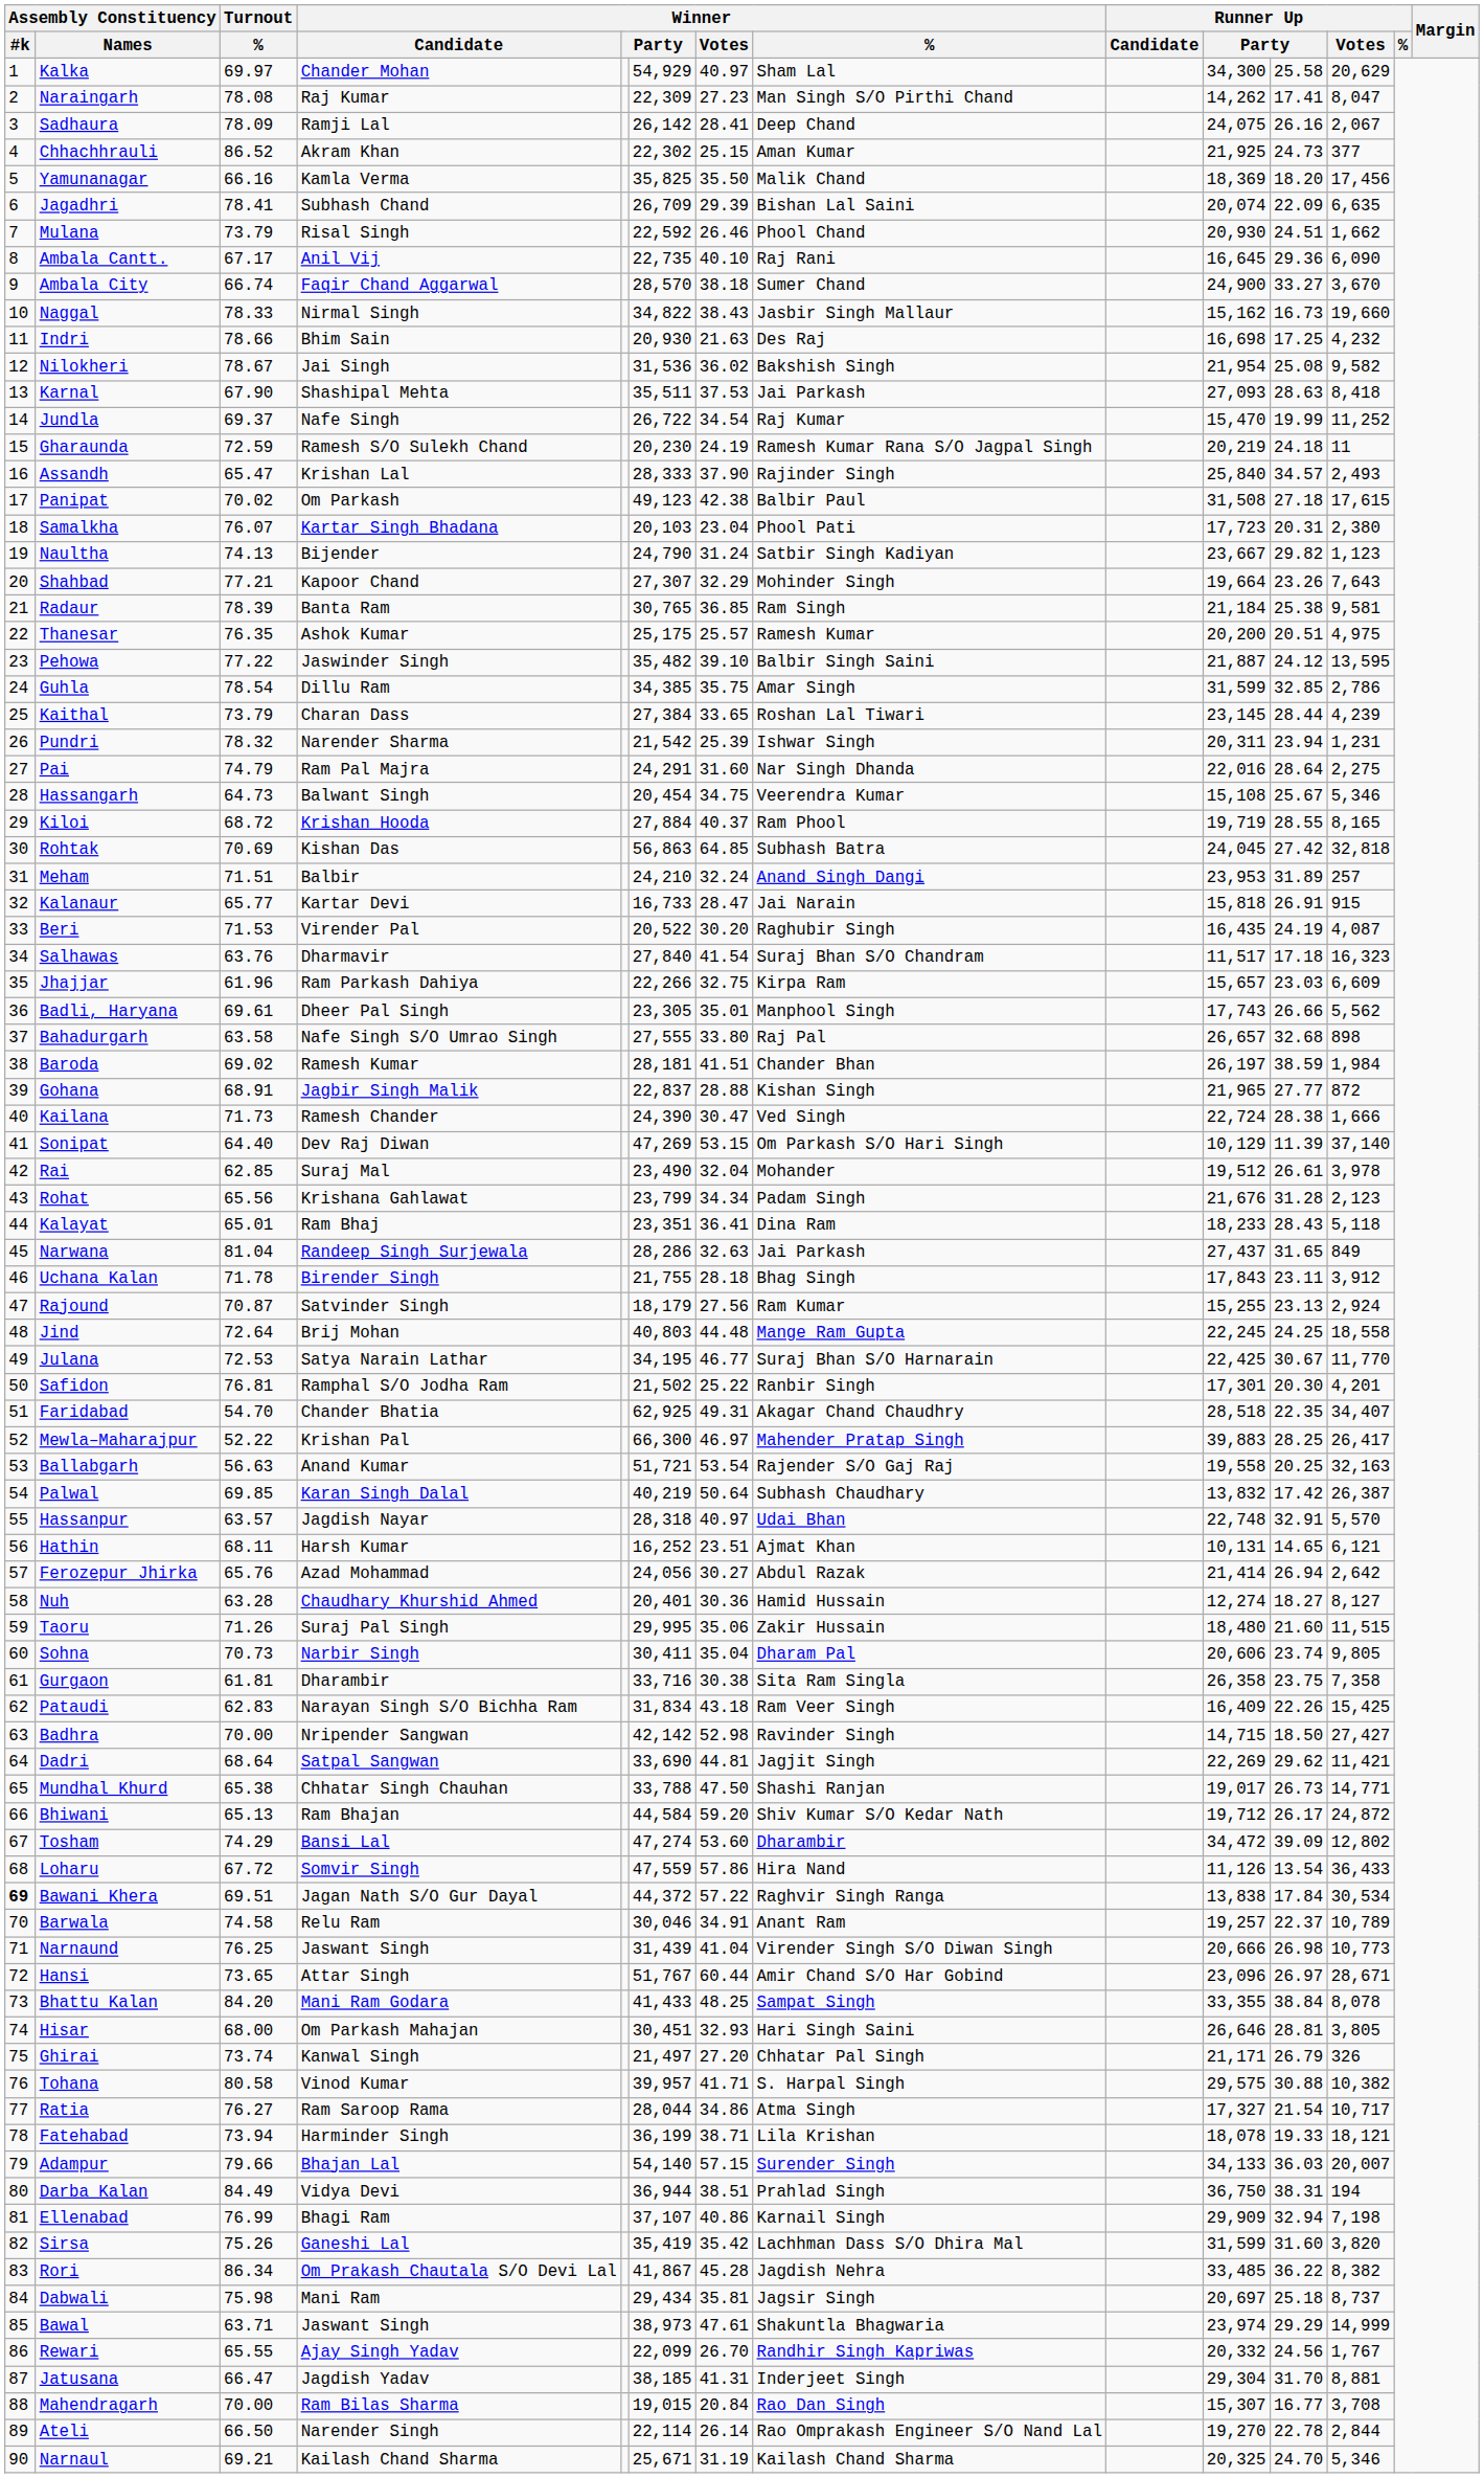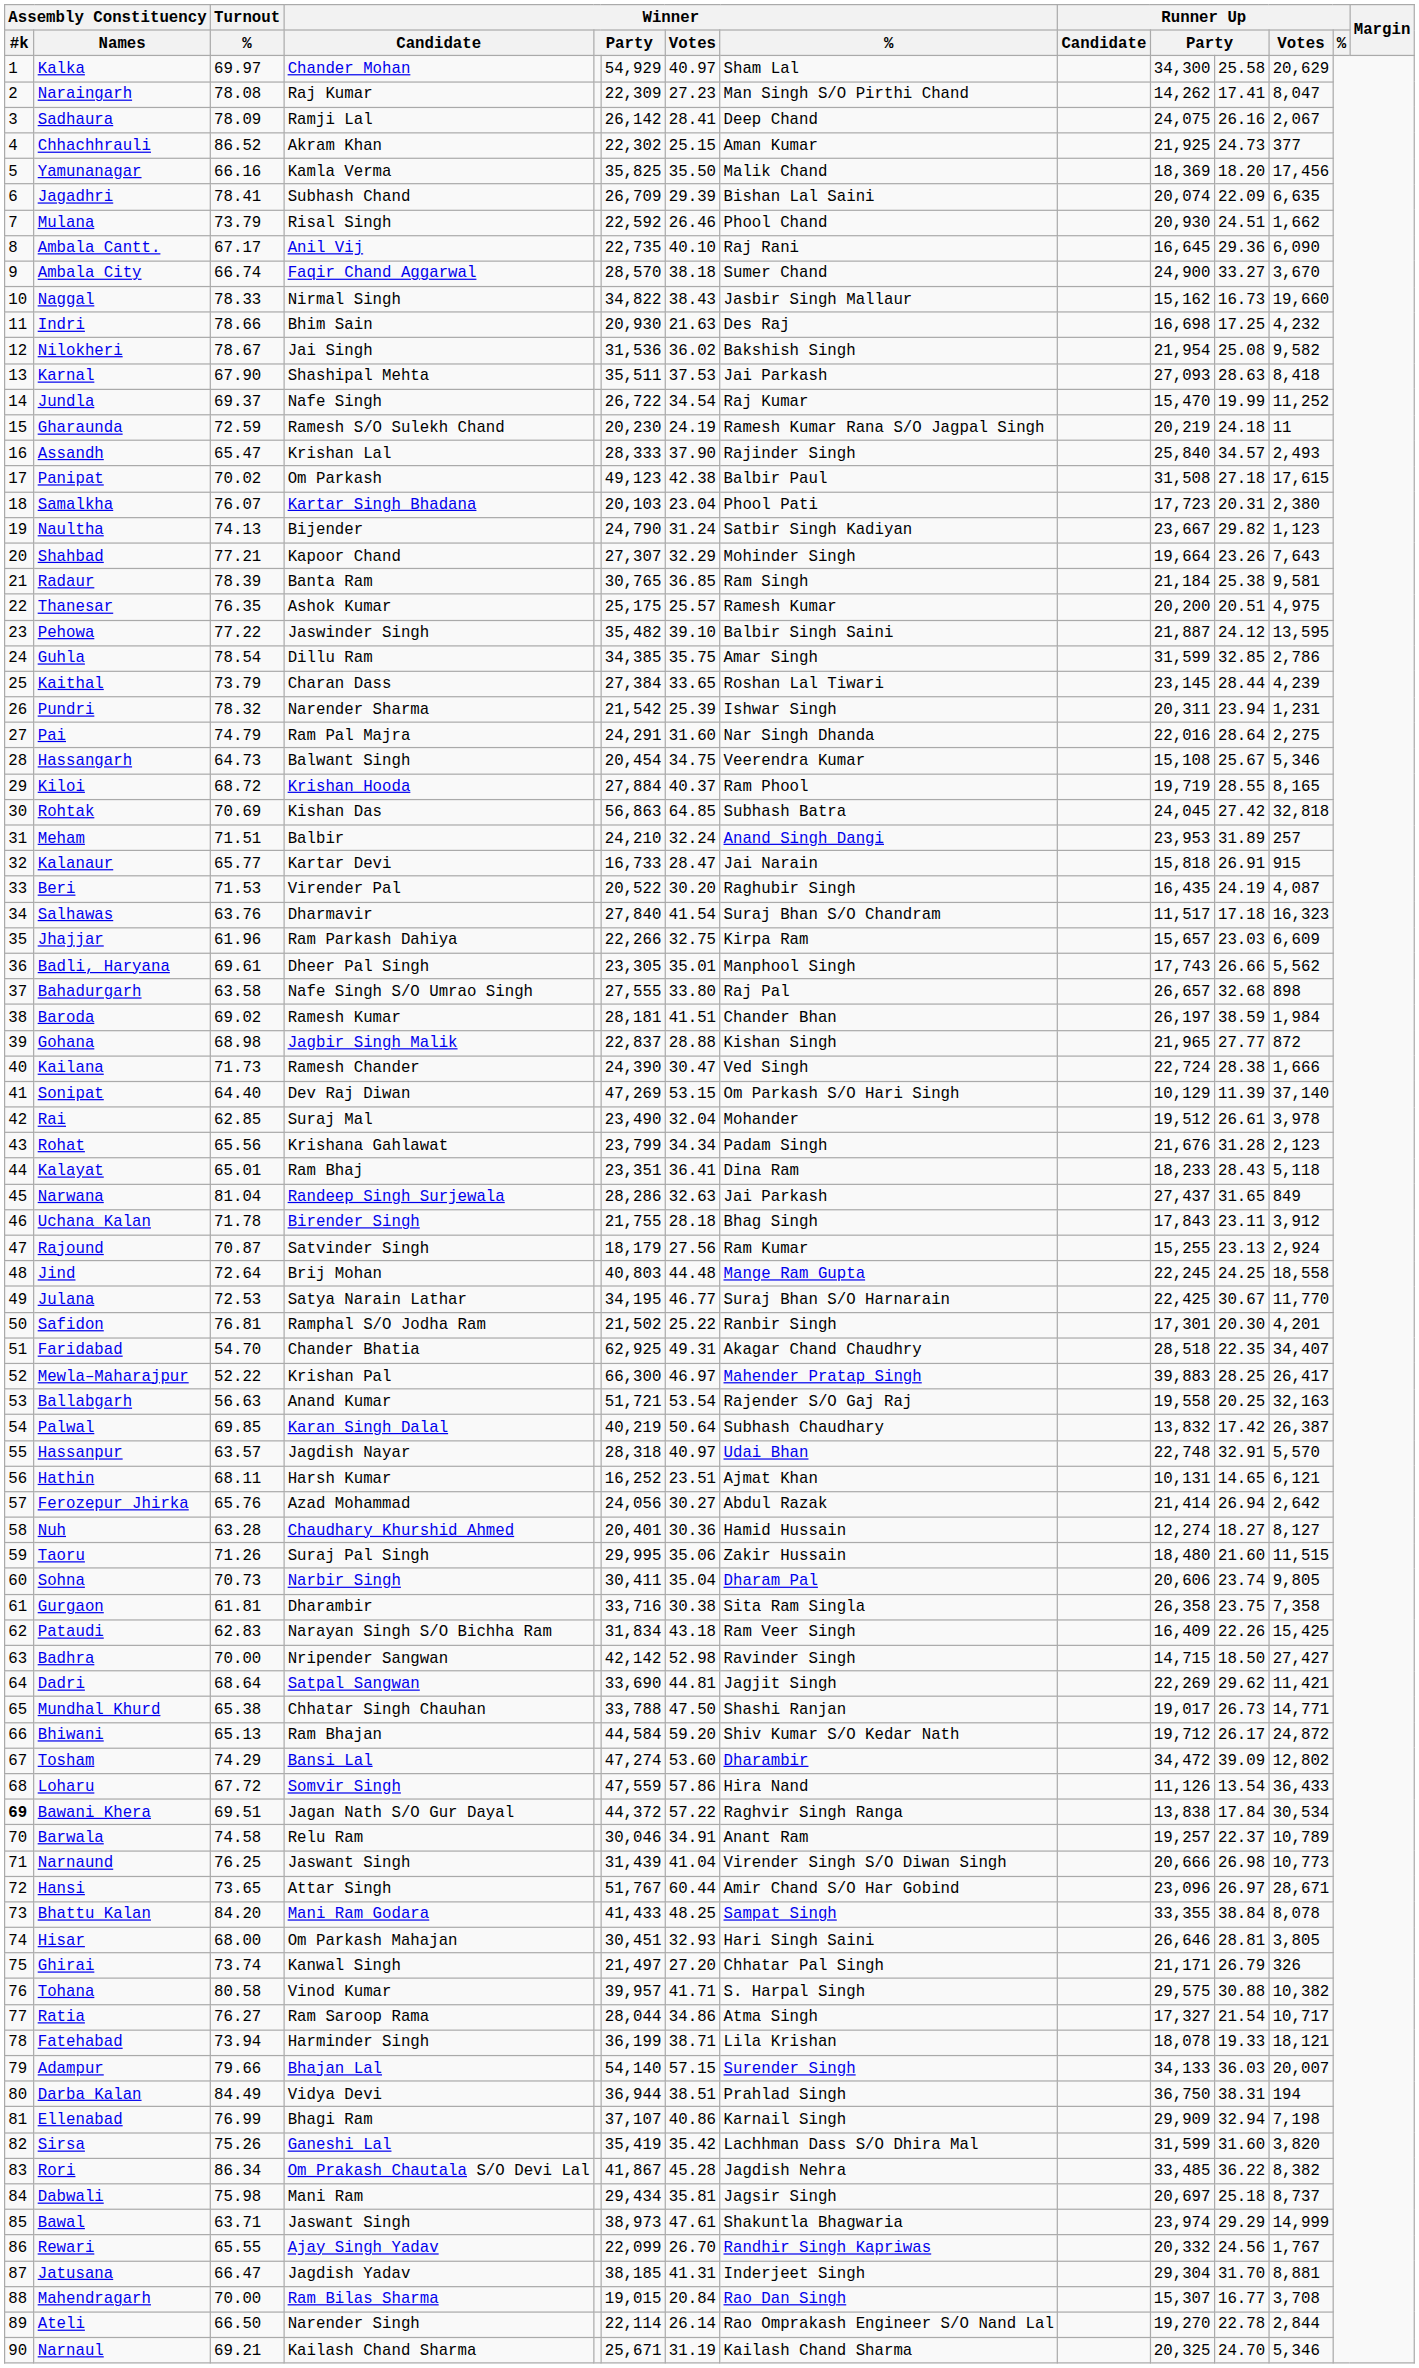Gohana | Turnout / %: 68.91 -> 68.98
